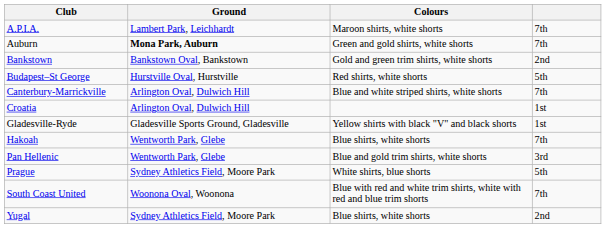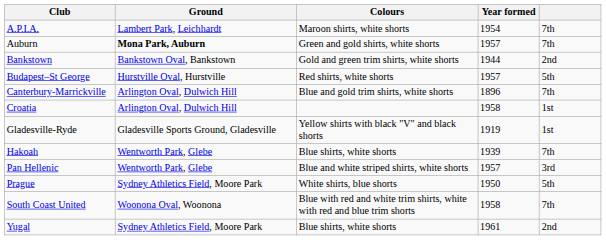+ column: Year formed | 1954 | 1957 | 1944 | 1957 | 1896 | 1958 | 1919 | 1939 | 1957 | 1950 | 1958 | 1961
Canterbury-Marrickville | Colours: Blue and white striped shirts, white shorts -> Blue and gold trim shirts, white shorts
Pan Hellenic | Colours: Blue and gold trim shirts, white shorts -> Blue and white striped shirts, white shorts
